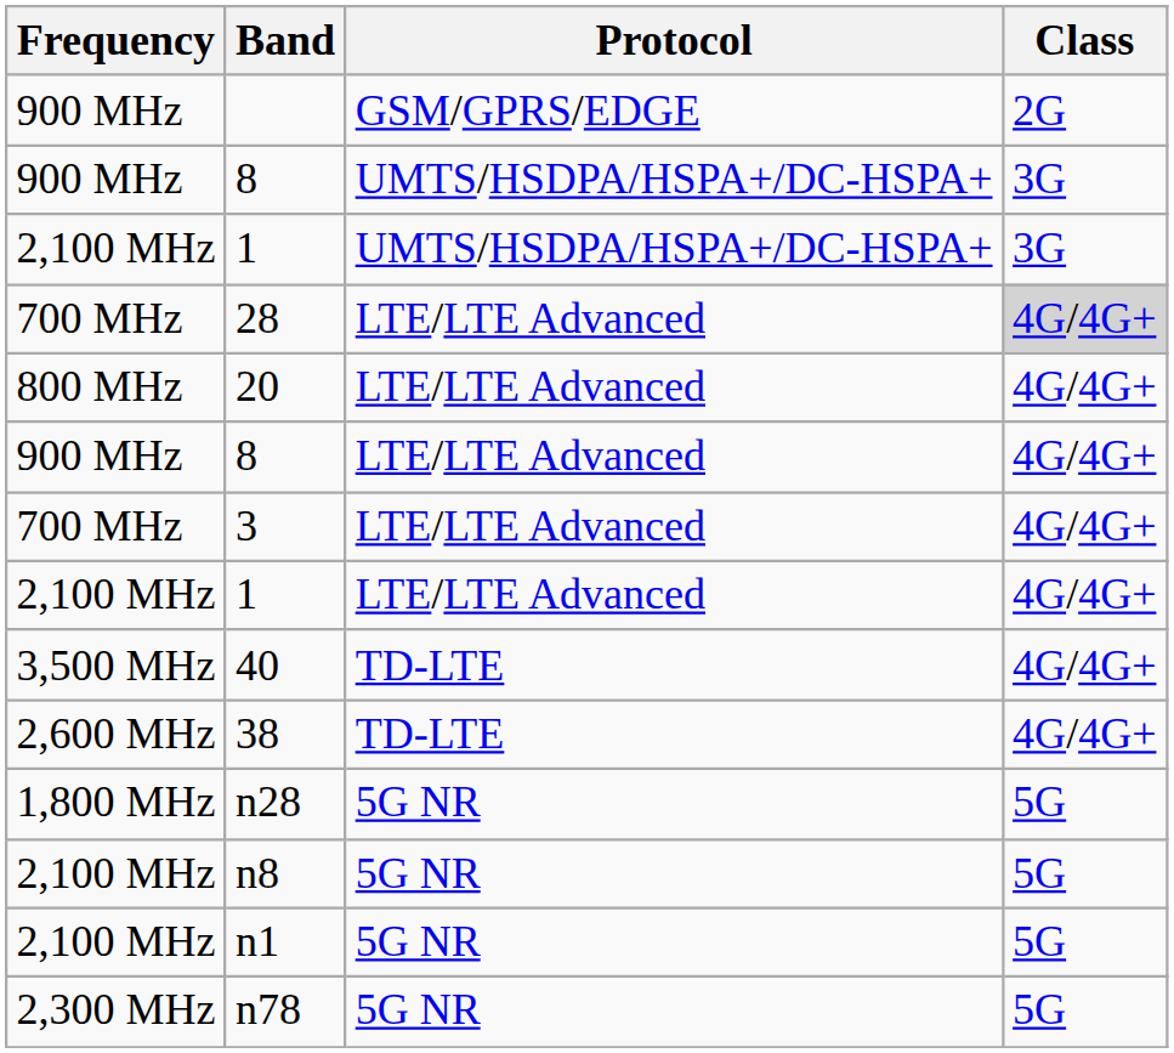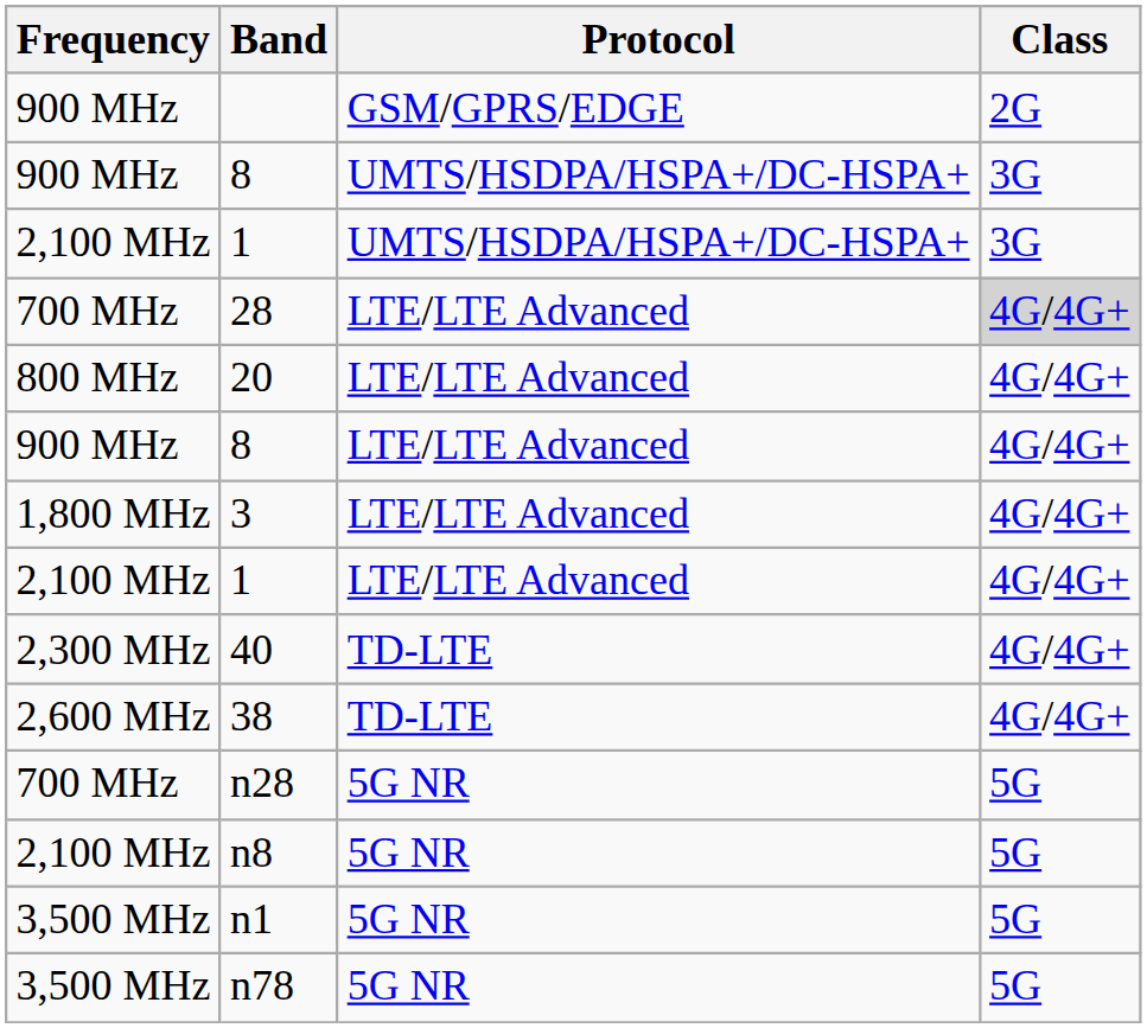3 | Frequency: 700 MHz -> 1,800 MHz
40 | Frequency: 3,500 MHz -> 2,300 MHz
n28 | Frequency: 1,800 MHz -> 700 MHz
n1 | Frequency: 2,100 MHz -> 3,500 MHz
n78 | Frequency: 2,300 MHz -> 3,500 MHz
